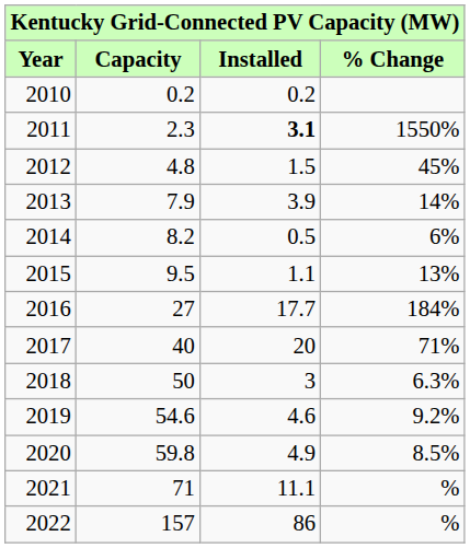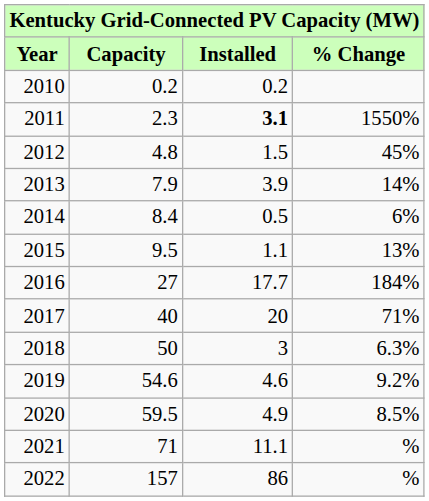2014 | Capacity: 8.2 -> 8.4
2020 | Capacity: 59.8 -> 59.5
